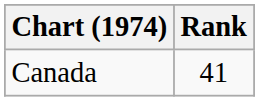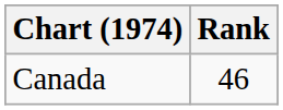Canada | Rank: 41 -> 46
